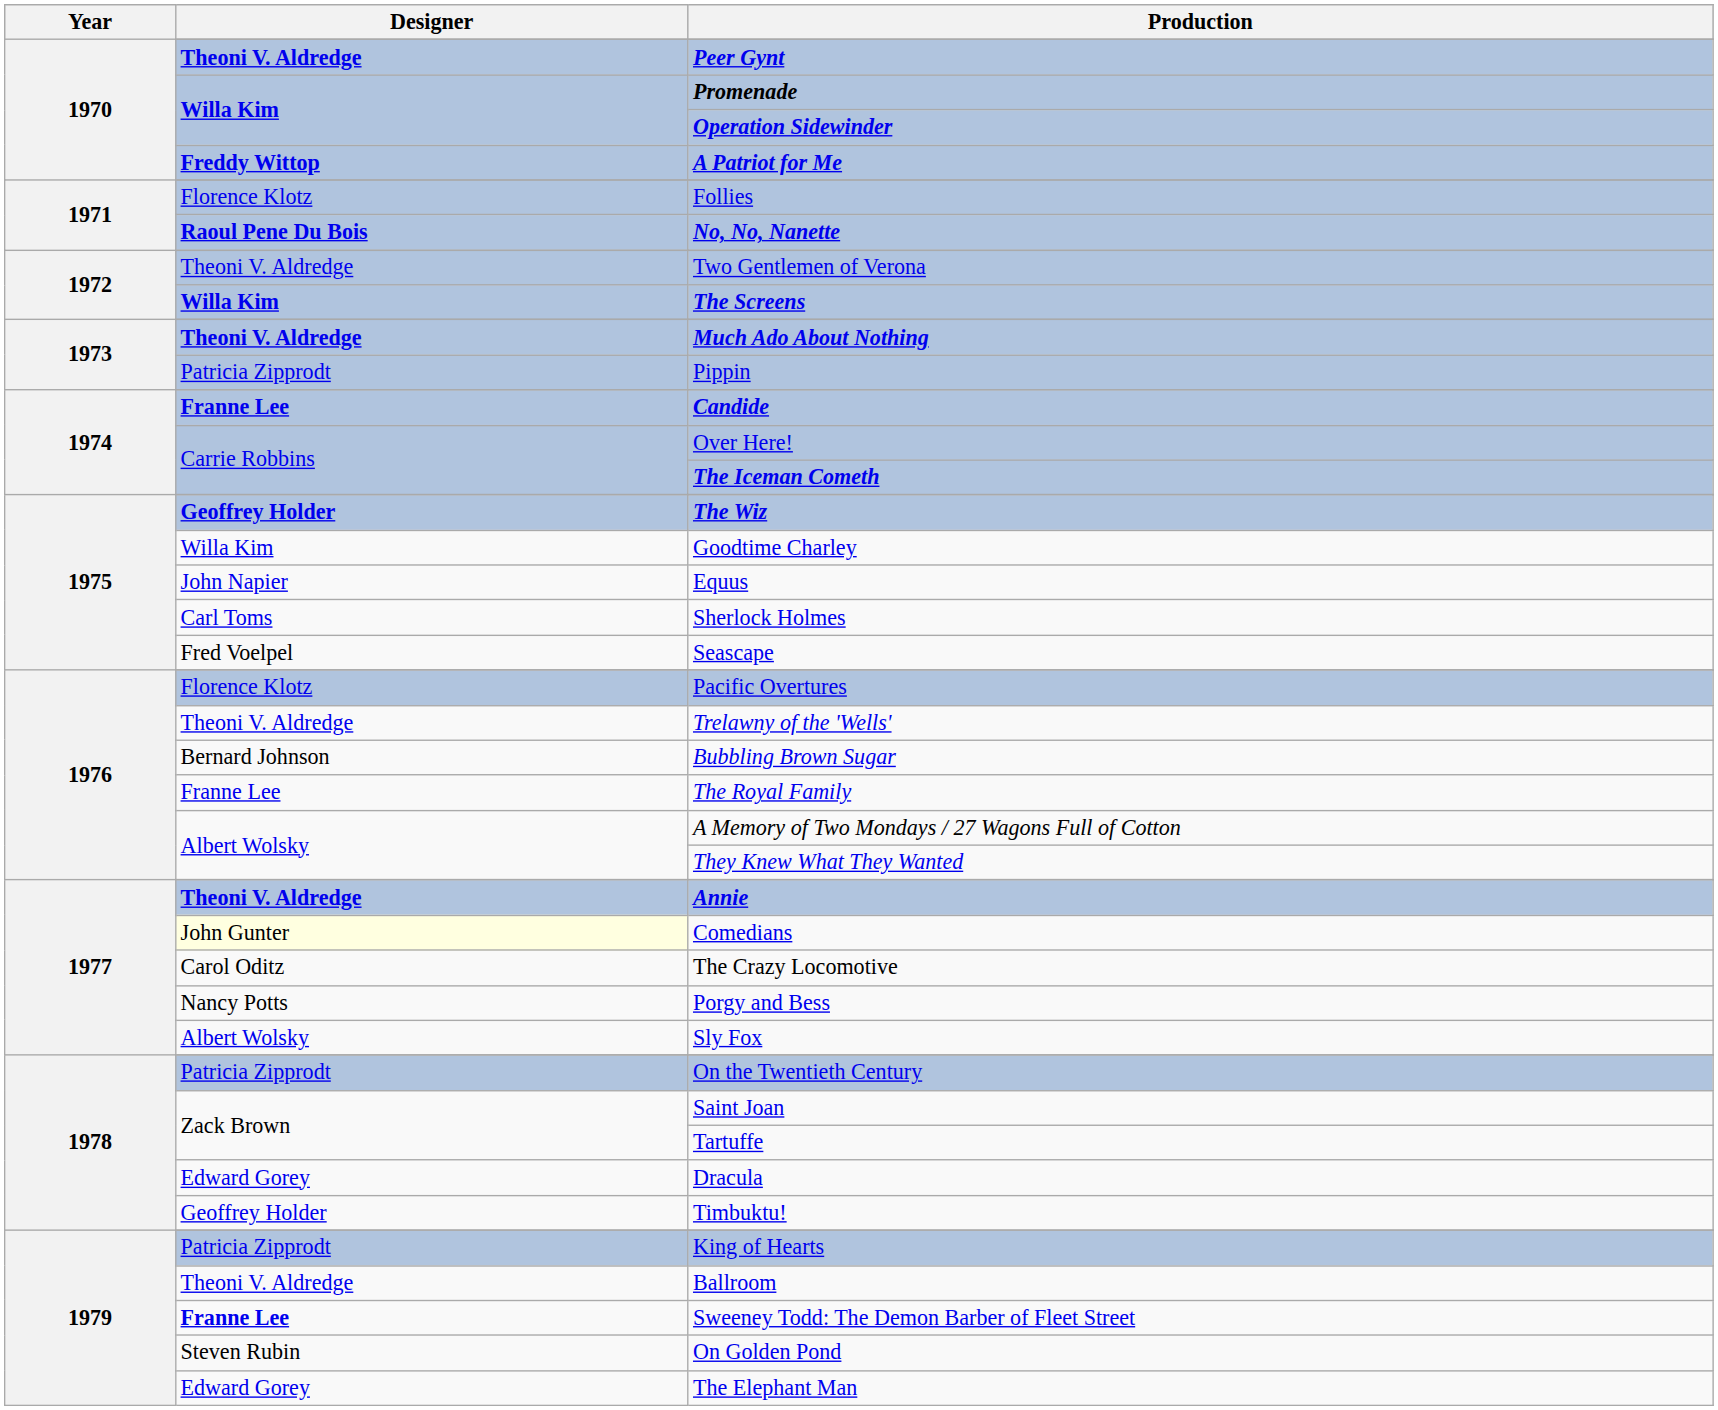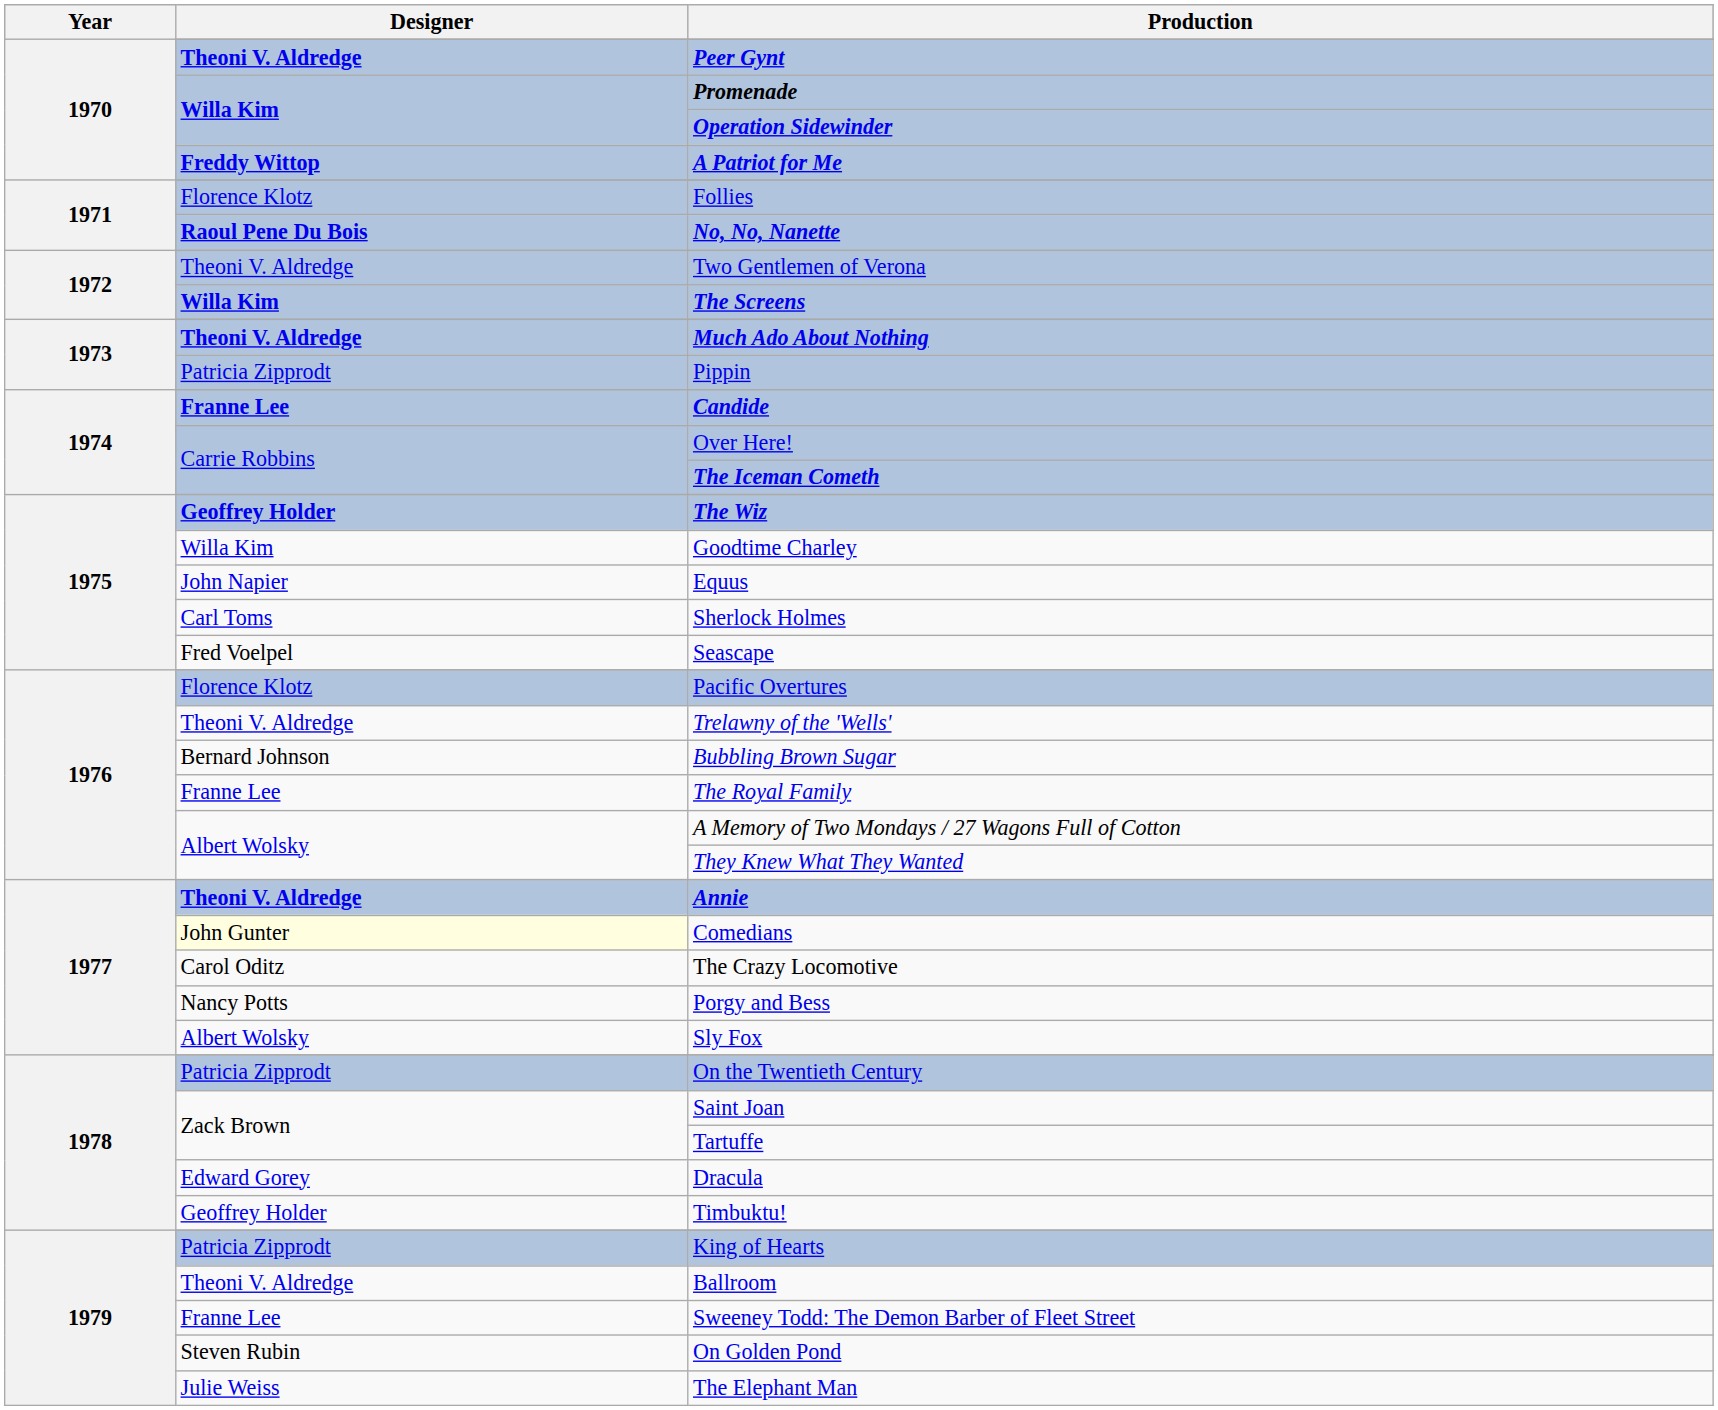Sweeney Todd: The Demon Barber of Fleet Street | Designer: bold -> normal
The Elephant Man | Designer: Edward Gorey -> Julie Weiss
